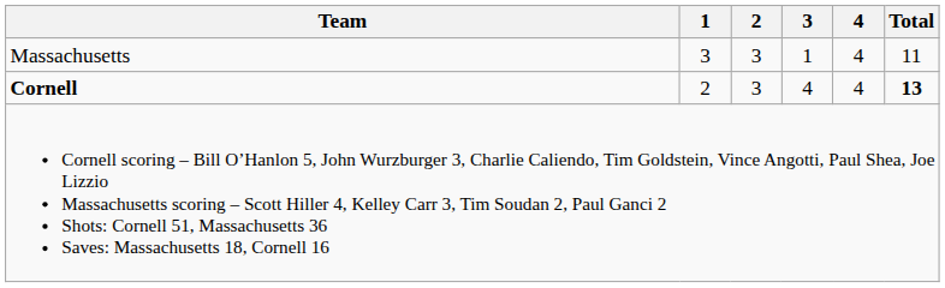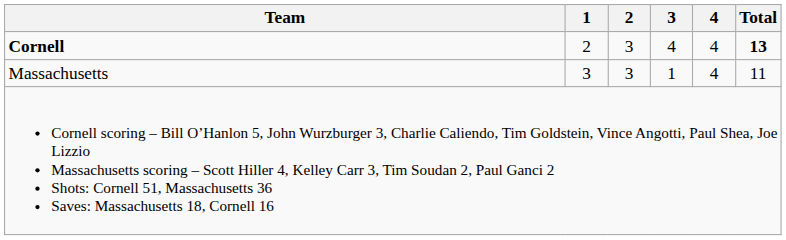rows swapped: Cornell <-> Massachusetts
